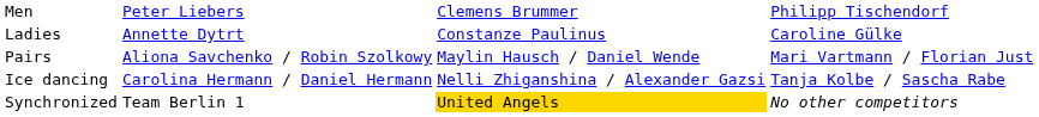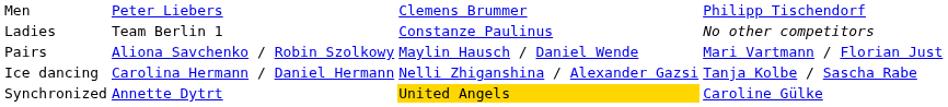Ladies | column 2: Annette Dytrt -> Team Berlin 1
Ladies | column 4: Caroline Gülke -> No other competitors
Synchronized | column 2: Team Berlin 1 -> Annette Dytrt
Synchronized | column 4: No other competitors -> Caroline Gülke
